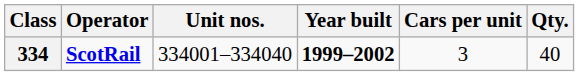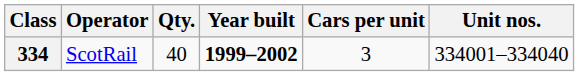columns swapped: Qty. <-> Unit nos.
334 | Operator: bold -> normal
